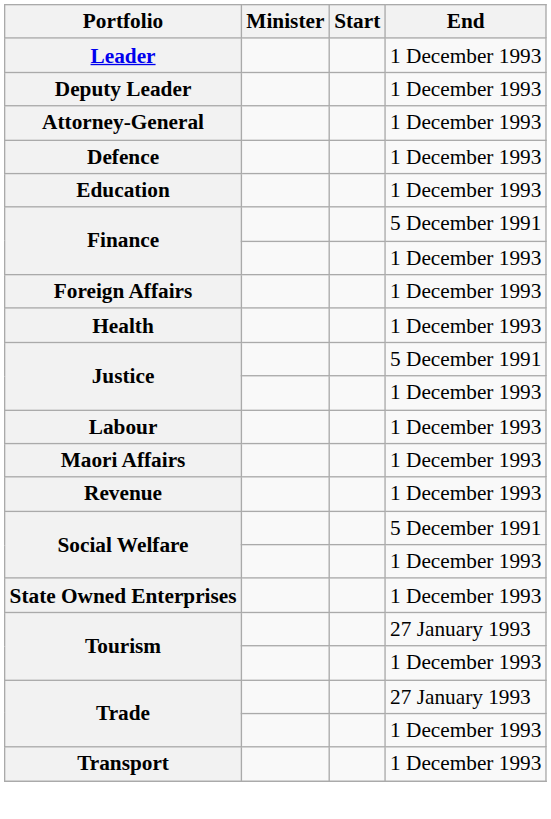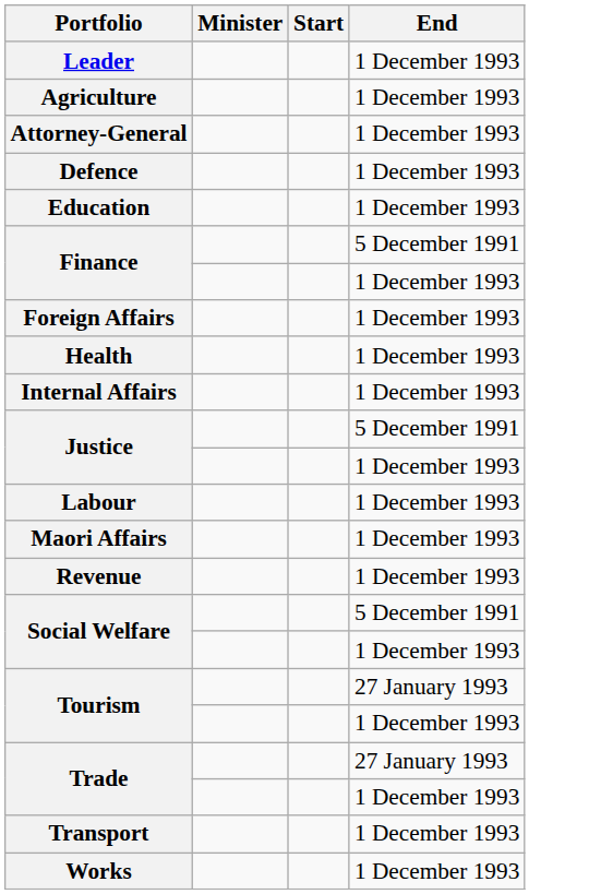- row: Deputy Leader | 1 December 1993
+ row: Agriculture | 1 December 1993
+ row: Internal Affairs | 1 December 1993
- row: State Owned Enterprises | 1 December 1993
+ row: Works | 1 December 1993
